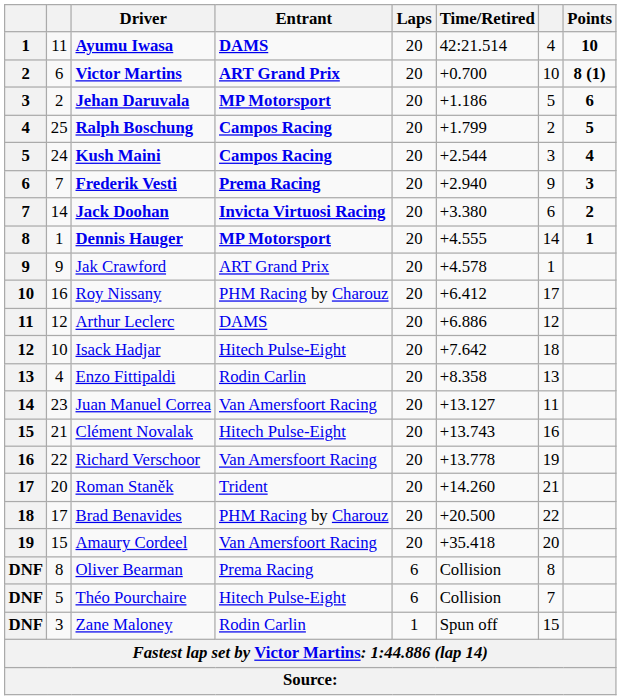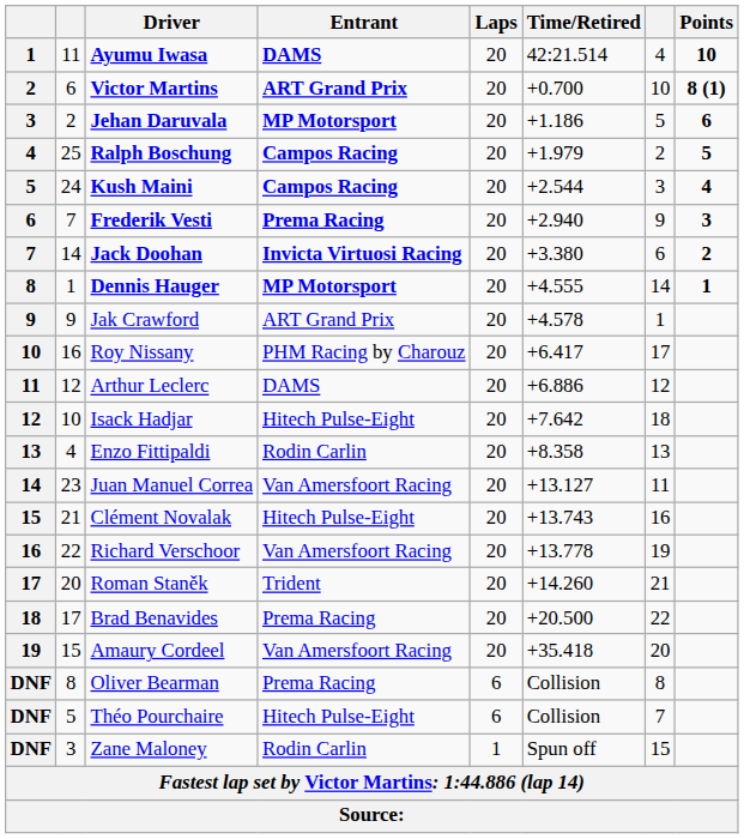Ralph Boschung | Time/Retired: +1.799 -> +1.979
Roy Nissany | Time/Retired: +6.412 -> +6.417
Brad Benavides | Entrant: PHM Racing by Charouz -> Prema Racing
